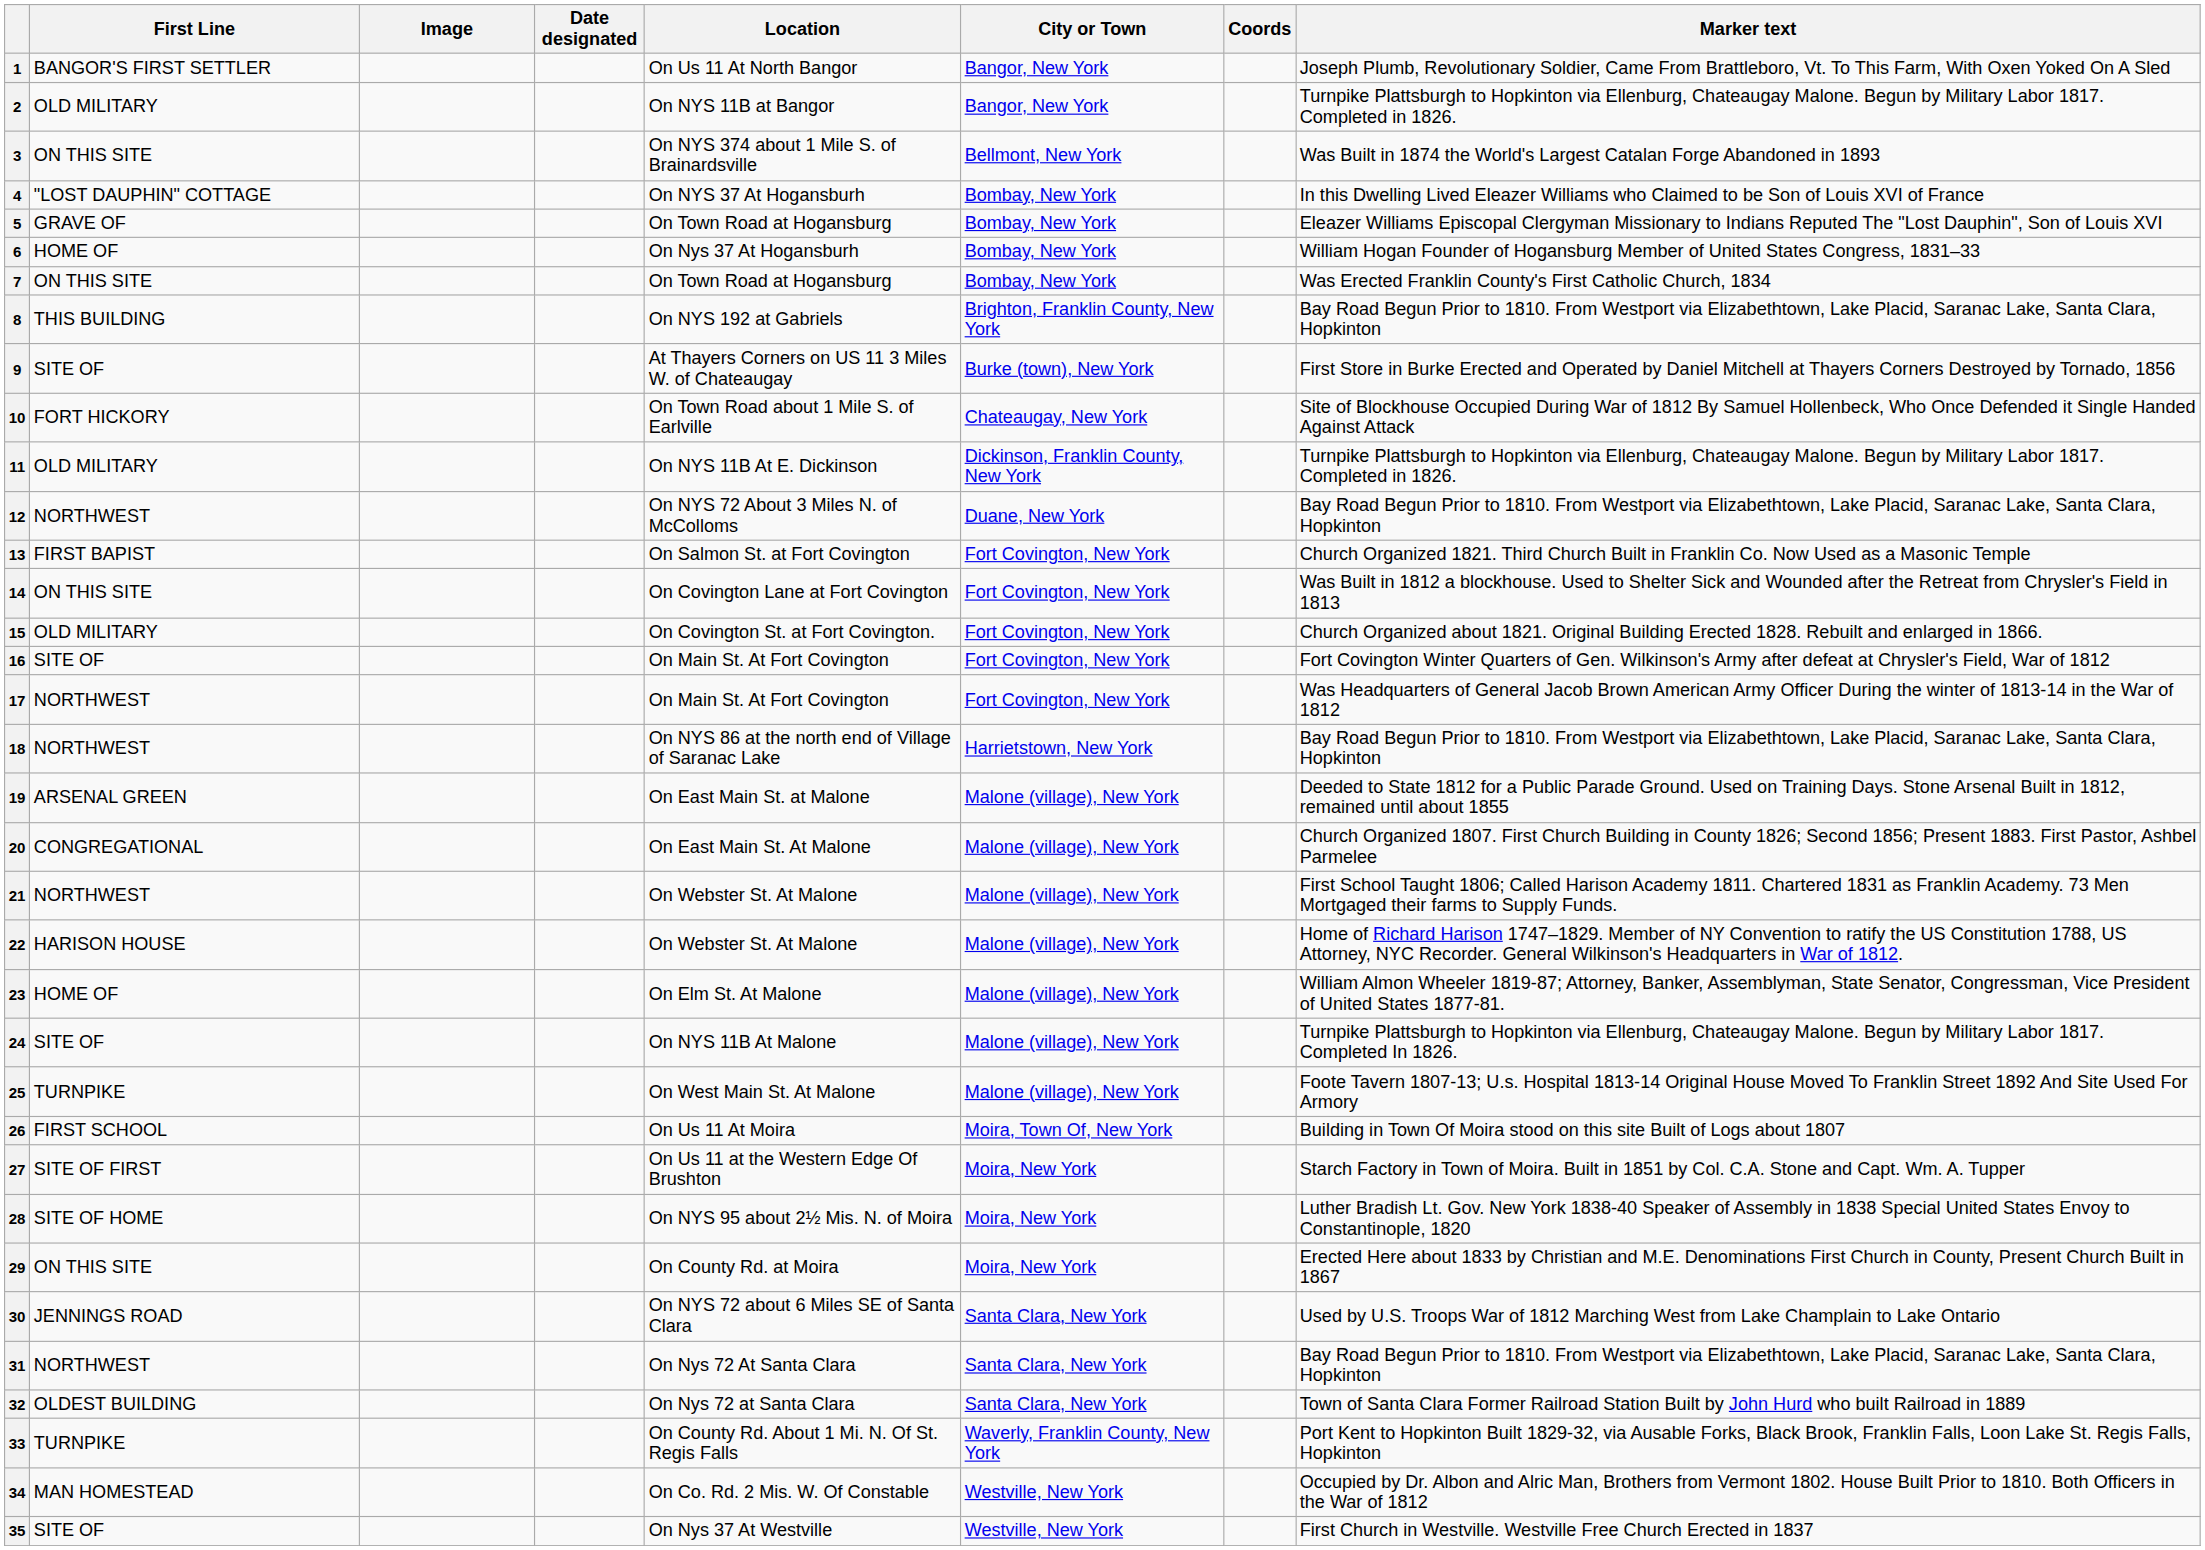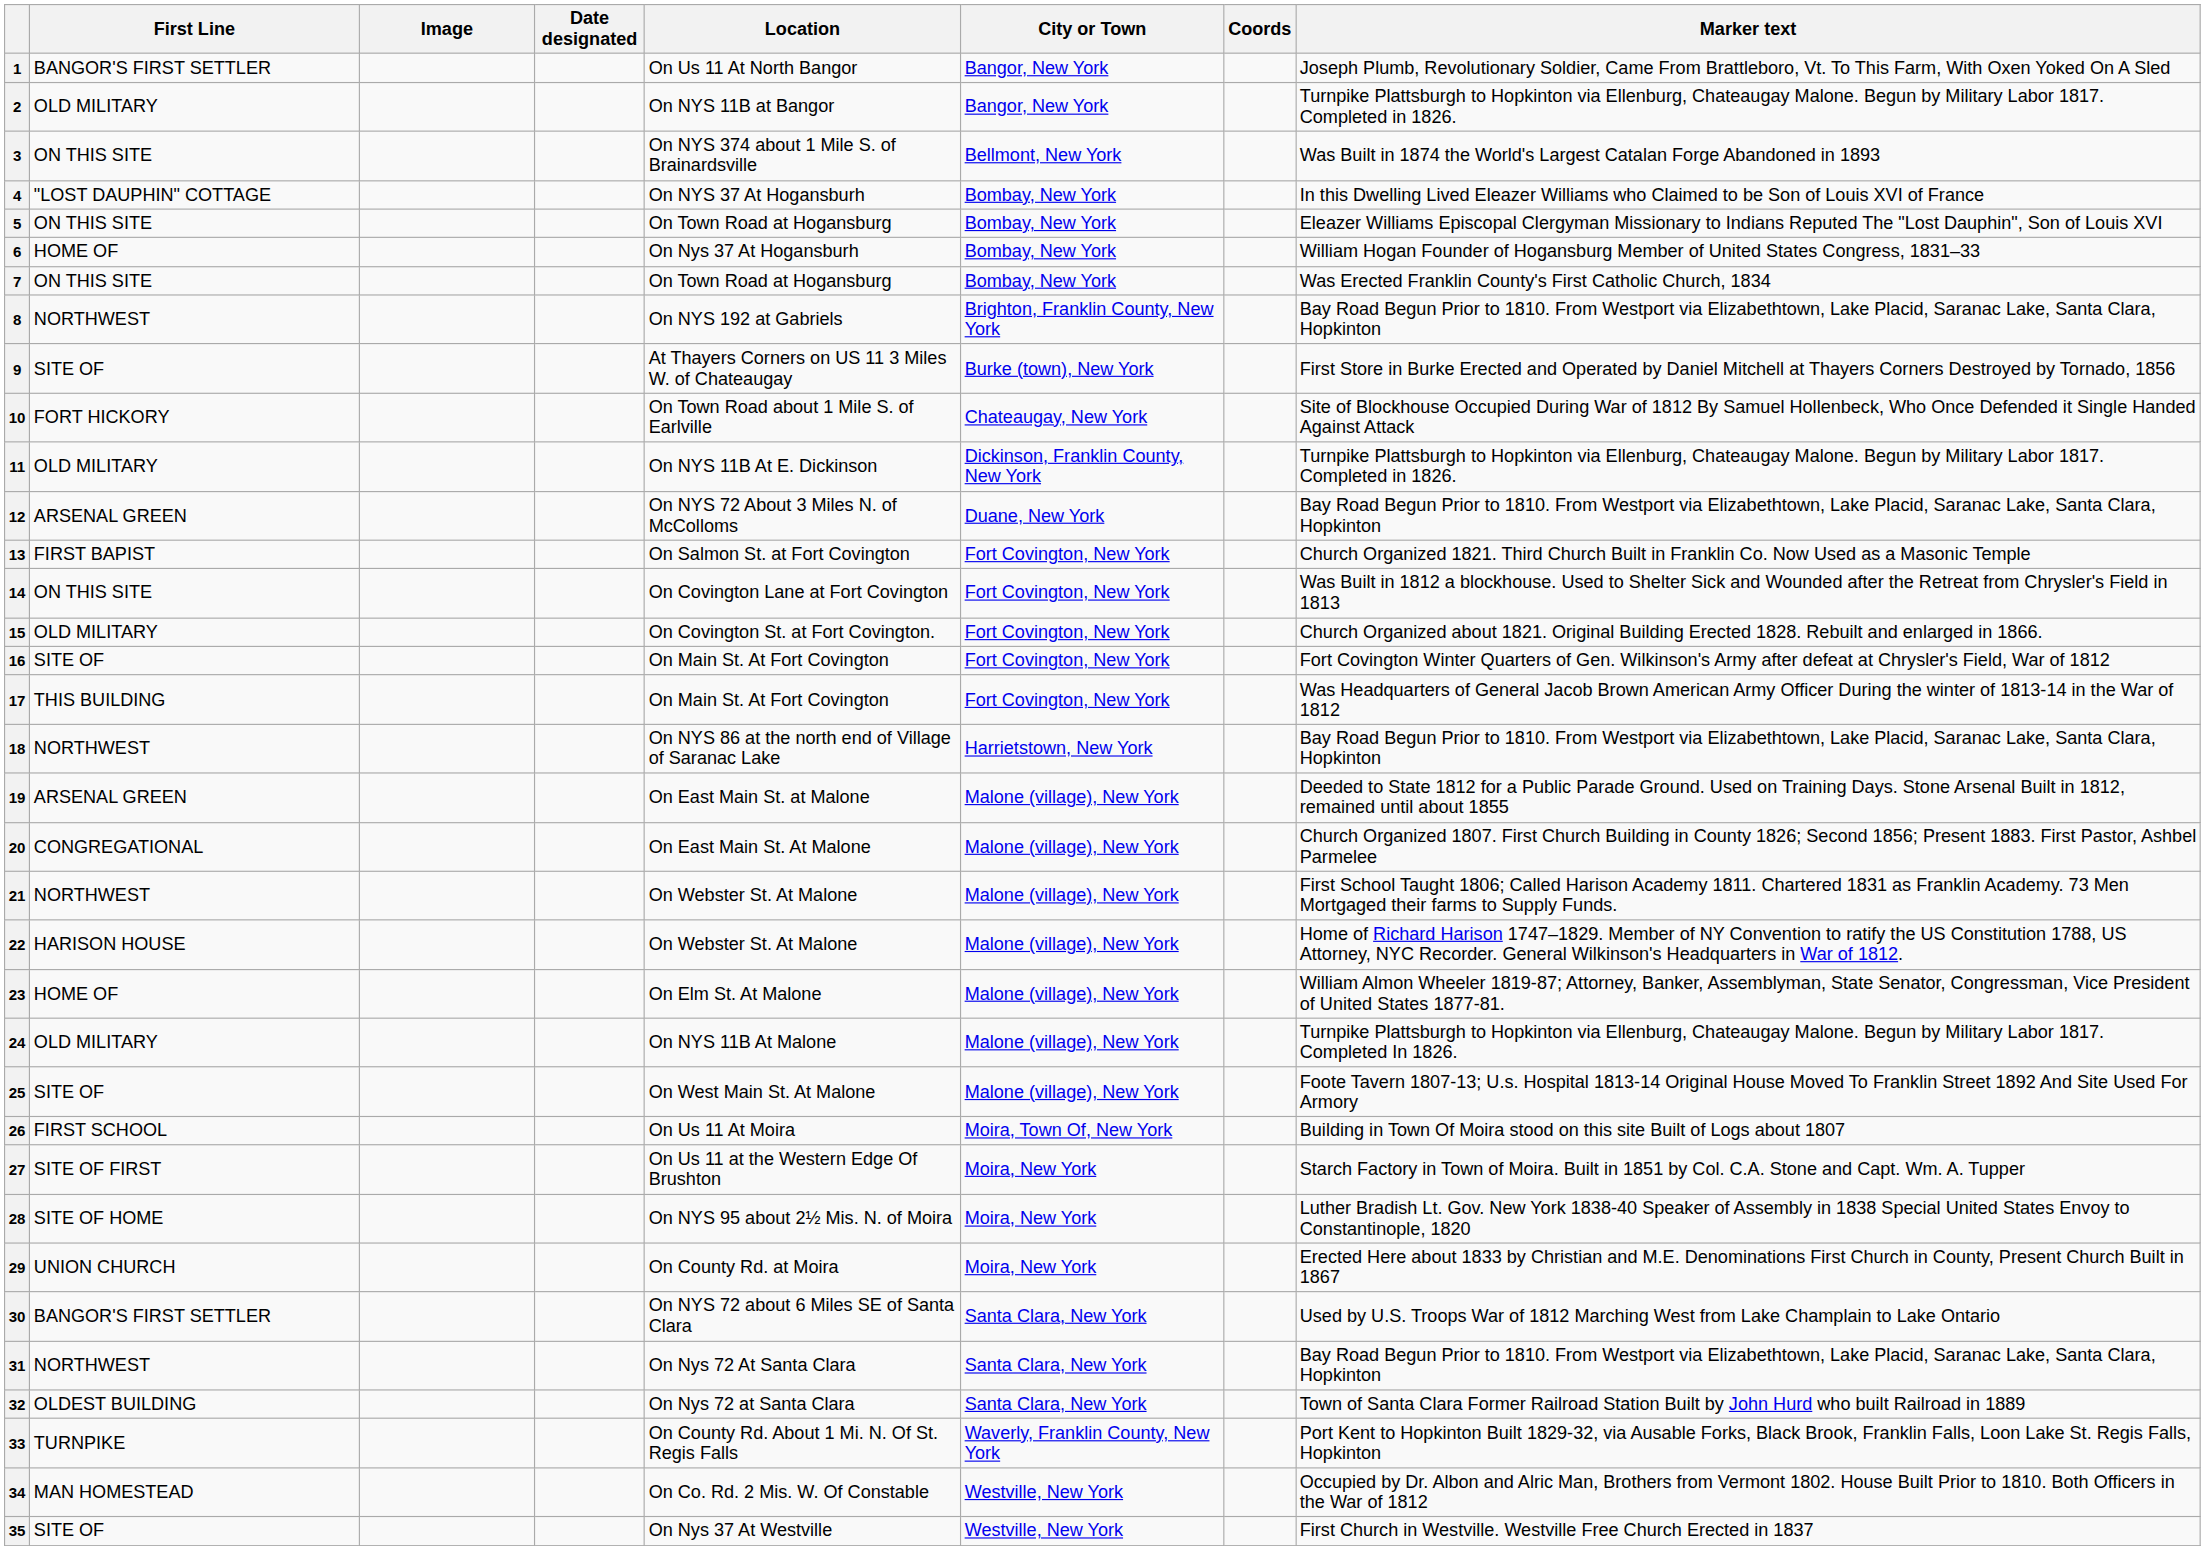5 | First Line: GRAVE OF -> ON THIS SITE
8 | First Line: THIS BUILDING -> NORTHWEST
12 | First Line: NORTHWEST -> ARSENAL GREEN
17 | First Line: NORTHWEST -> THIS BUILDING
24 | First Line: SITE OF -> OLD MILITARY
25 | First Line: TURNPIKE -> SITE OF
29 | First Line: ON THIS SITE -> UNION CHURCH
30 | First Line: JENNINGS ROAD -> BANGOR'S FIRST SETTLER
